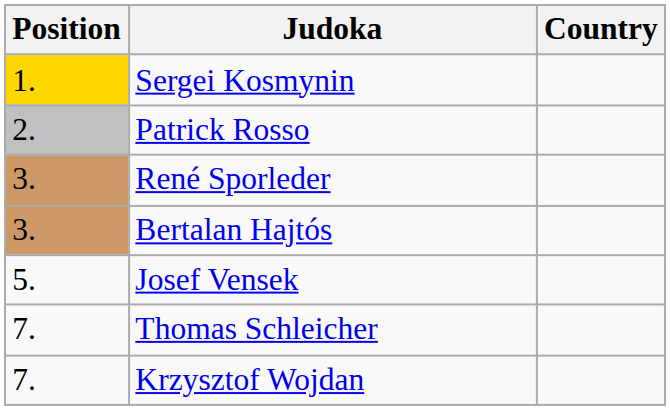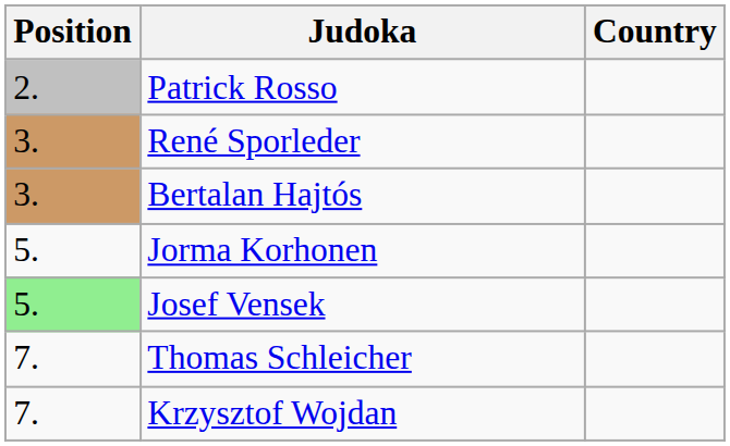- row: 1. | Sergei Kosmynin
+ row: 5. | Jorma Korhonen
Josef Vensek | Position: no background -> lightgreen background
